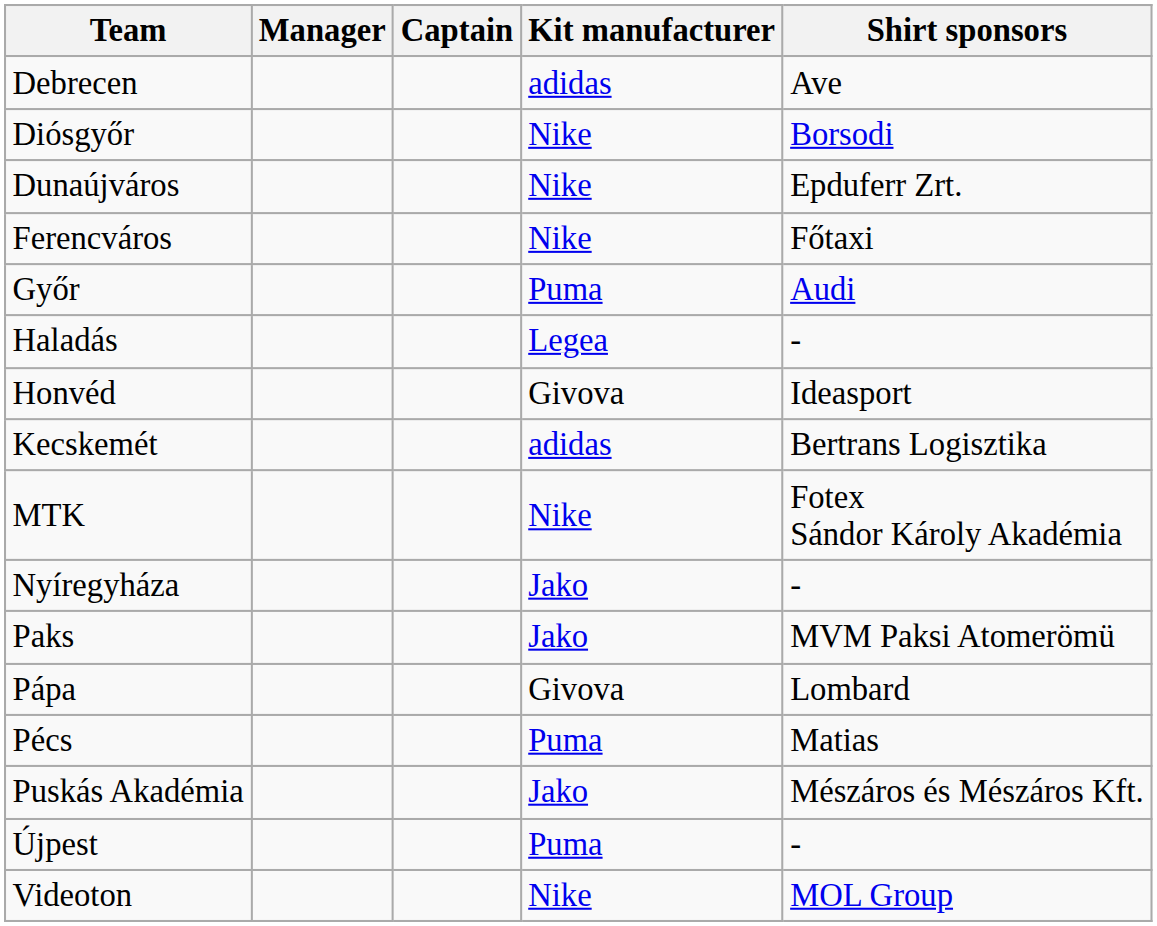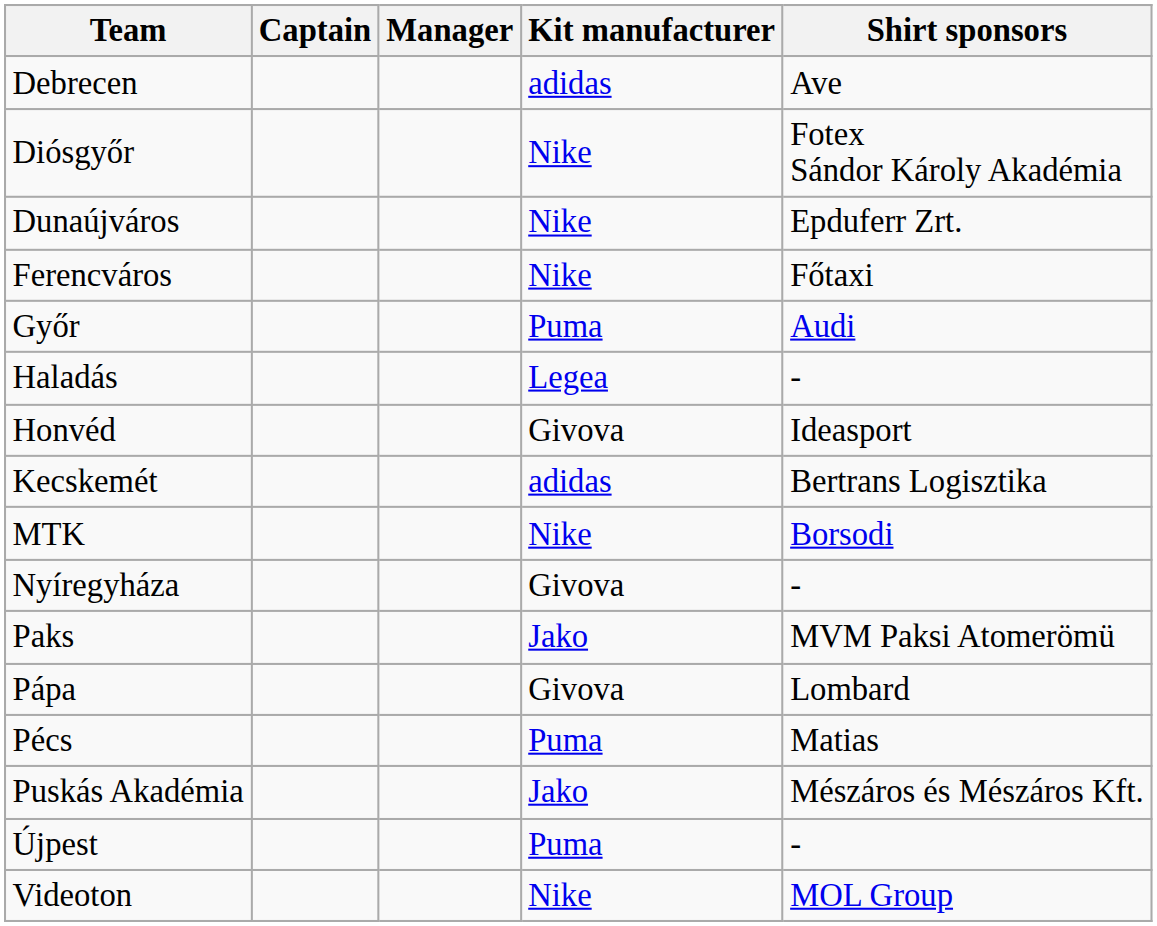columns swapped: Manager <-> Captain
Diósgyőr | Shirt sponsors: Borsodi -> Fotex Sándor Károly Akadémia
MTK | Shirt sponsors: Fotex Sándor Károly Akadémia -> Borsodi
Nyíregyháza | Kit manufacturer: Jako -> Givova
